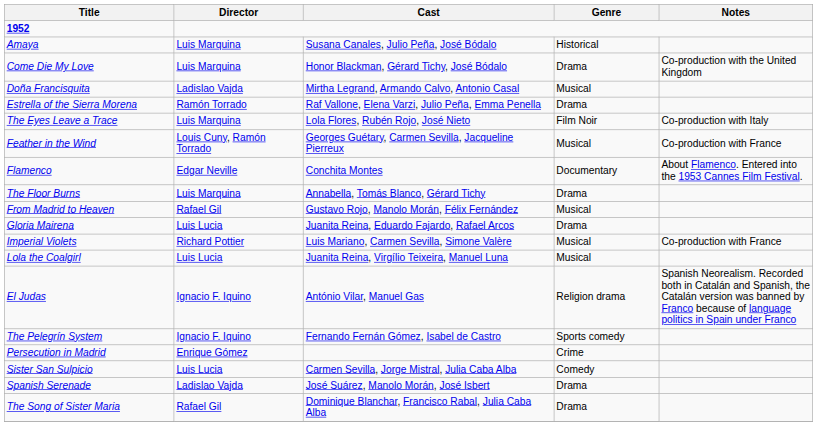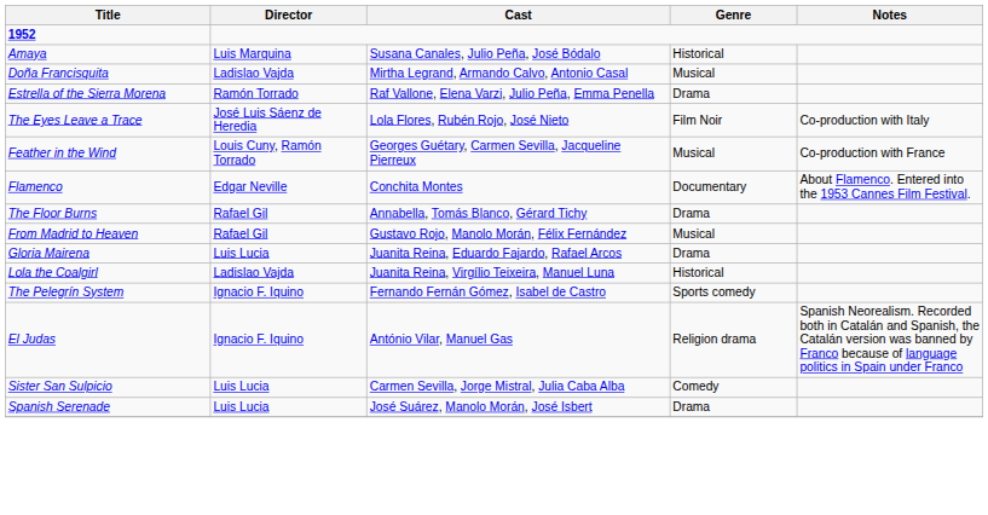- row: Come Die My Love | Luis Marquina | Honor Blackman, Gérard Tichy, José Bódalo | Drama | Co-production with the United Kingdom
The Eyes Leave a Trace | Director: Luis Marquina -> José Luis Sáenz de Heredia
The Floor Burns | Director: Luis Marquina -> Rafael Gil
- row: Imperial Violets | Richard Pottier | Luis Mariano, Carmen Sevilla, Simone Valère | Musical | Co-production with France
Lola the Coalgirl | Director: Luis Lucia -> Ladislao Vajda
Lola the Coalgirl | Genre: Musical -> Historical
rows swapped: El Judas <-> The Pelegrín System
- row: Persecution in Madrid | Enrique Gómez | Crime
Spanish Serenade | Director: Ladislao Vajda -> Luis Lucia
- row: The Song of Sister Maria | Rafael Gil | Dominique Blanchar, Francisco Rabal, Julia Caba Alba | Drama
